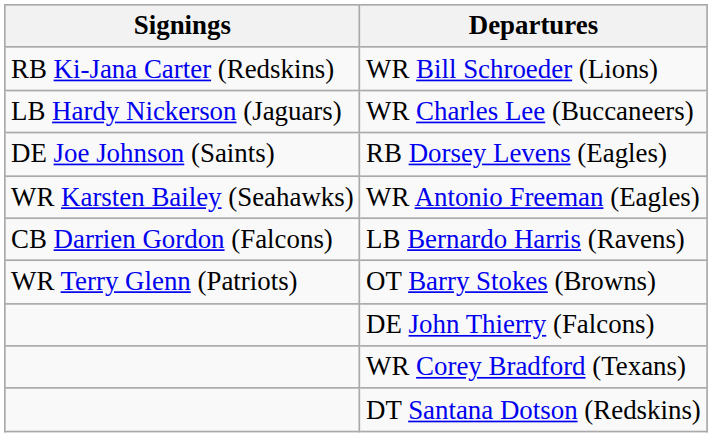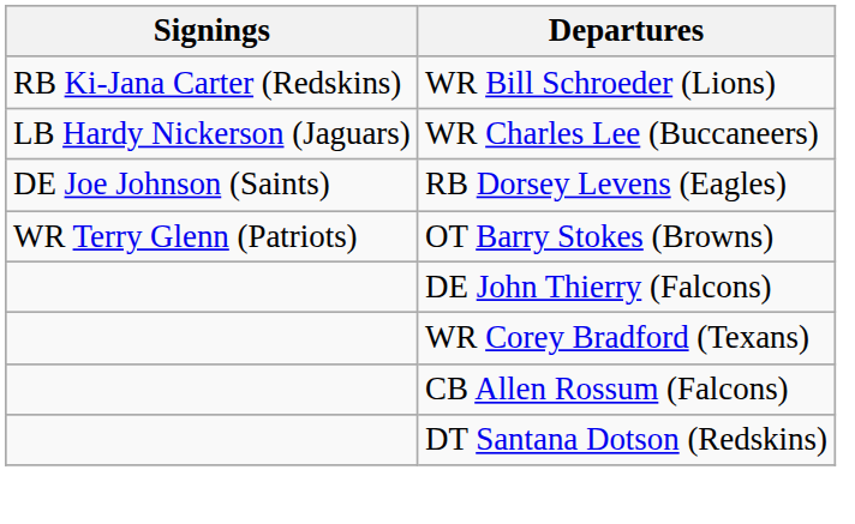- row: WR Karsten Bailey (Seahawks) | WR Antonio Freeman (Eagles)
- row: CB Darrien Gordon (Falcons) | LB Bernardo Harris (Ravens)
+ row: CB Allen Rossum (Falcons)
